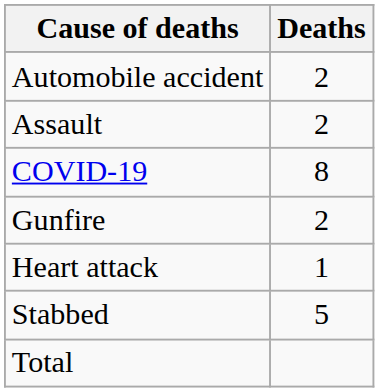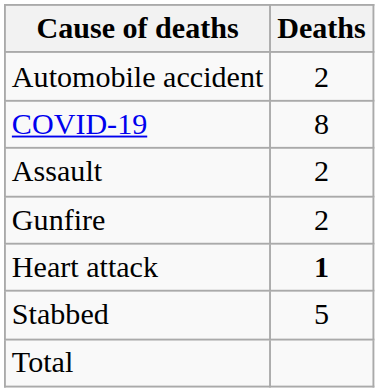rows swapped: Assault <-> COVID-19
Heart attack | Deaths: normal -> bold
